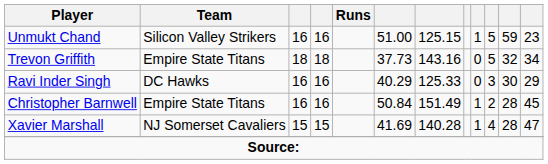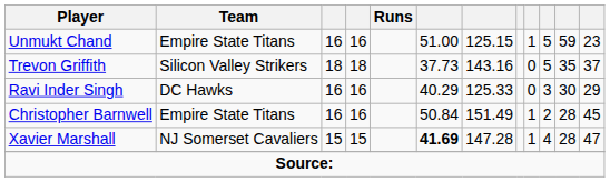Unmukt Chand | Team: Silicon Valley Strikers -> Empire State Titans
Trevon Griffith | Team: Empire State Titans -> Silicon Valley Strikers
Trevon Griffith | column 11: 32 -> 35
Trevon Griffith | column 12: 34 -> 37
Xavier Marshall | column 6: normal -> bold
Xavier Marshall | column 7: 140.28 -> 147.28
